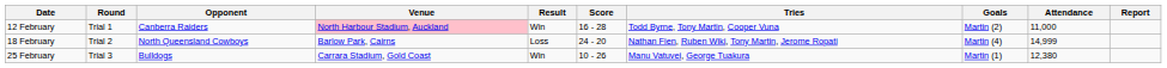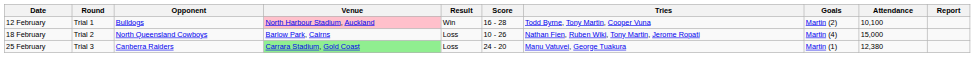12 February | Opponent: Canberra Raiders -> Bulldogs
12 February | Attendance: 11,000 -> 10,100
18 February | Score: 24 - 20 -> 10 - 26
18 February | Attendance: 14,999 -> 15,000
25 February | Opponent: Bulldogs -> Canberra Raiders
25 February | Venue: no background -> lightgreen background
25 February | Result: Win -> Loss
25 February | Score: 10 - 26 -> 24 - 20
